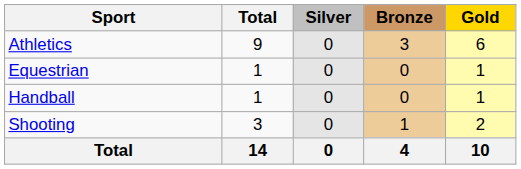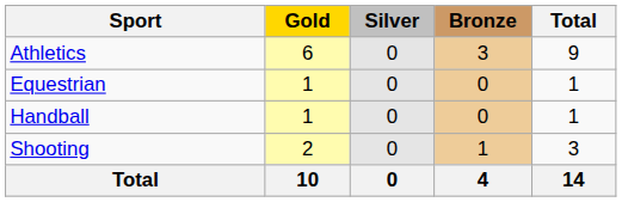columns swapped: Gold <-> Total
